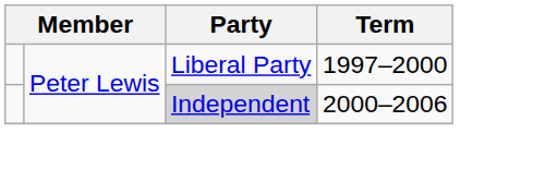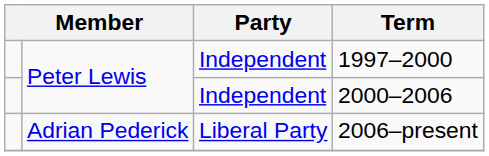1997–2000 | Party: Liberal Party -> Independent
2000–2006 | Party: lightgrey background -> no background
+ row: Adrian Pederick | Liberal Party | 2006–present
